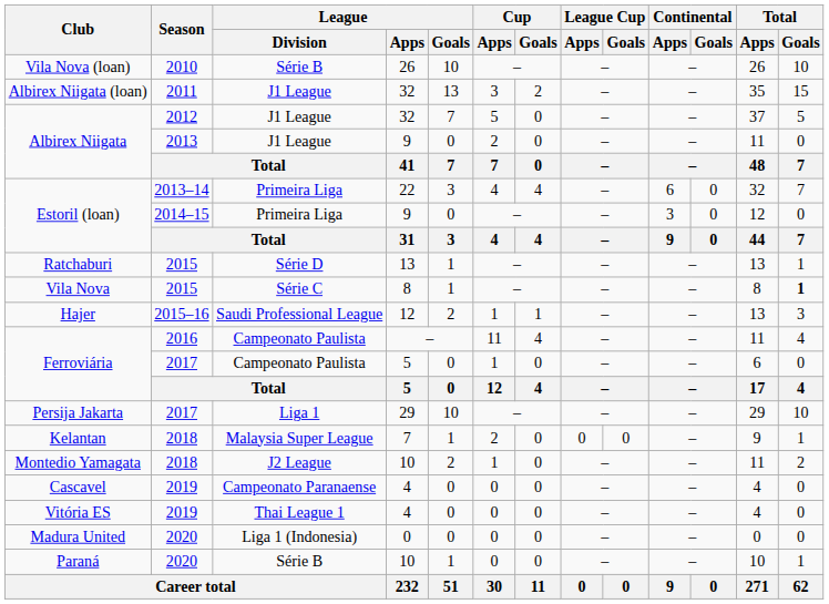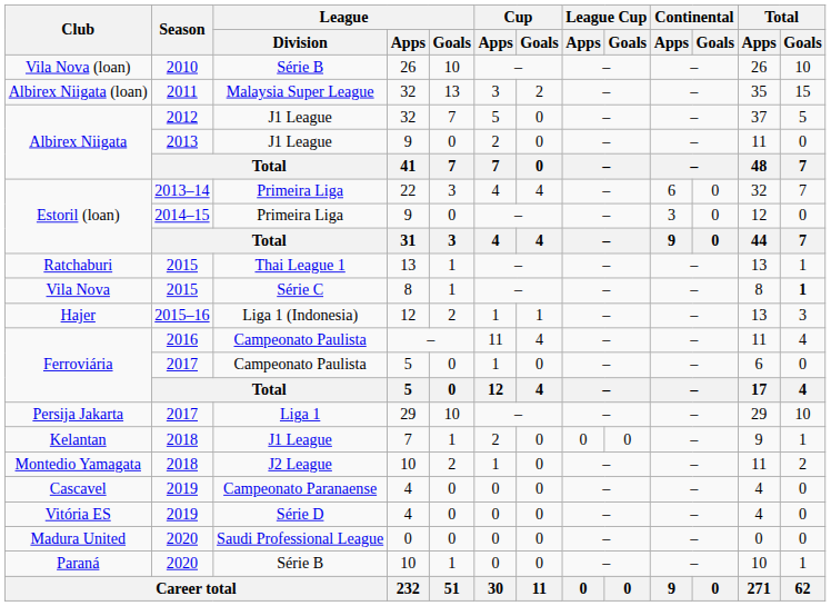Albirex Niigata (loan) | League / Division: J1 League -> Malaysia Super League
Ratchaburi | League / Division: Série D -> Thai League 1
Hajer | League / Division: Saudi Professional League -> Liga 1 (Indonesia)
Kelantan | League / Division: Malaysia Super League -> J1 League
Vitória ES | League / Division: Thai League 1 -> Série D
Madura United | League / Division: Liga 1 (Indonesia) -> Saudi Professional League
